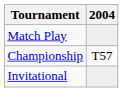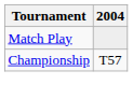- row: Invitational
